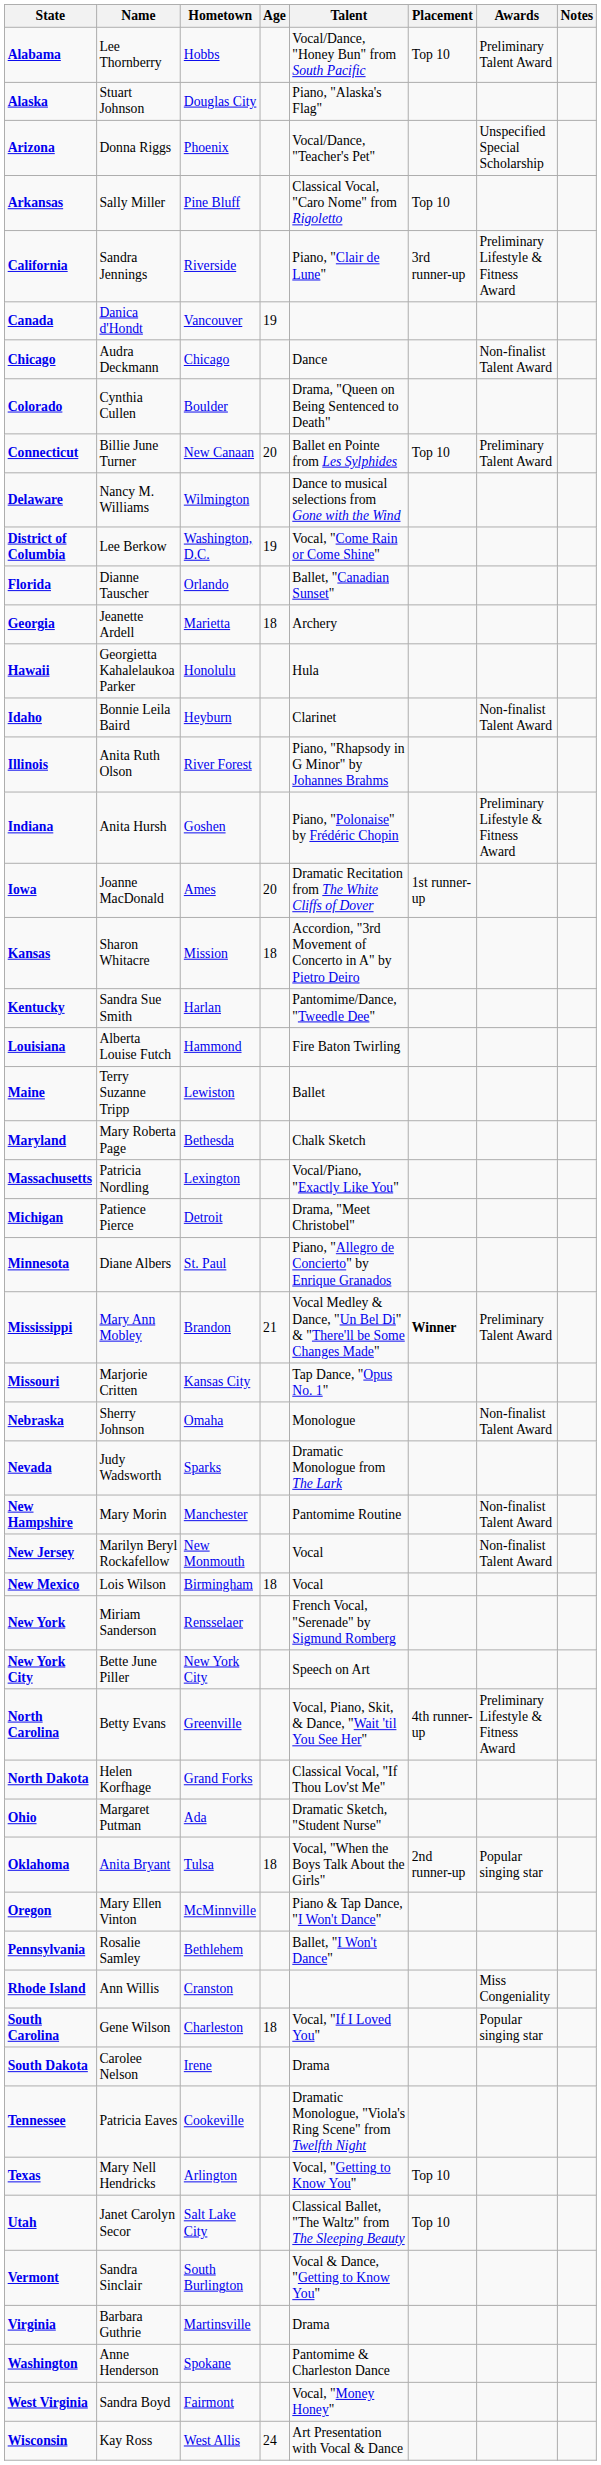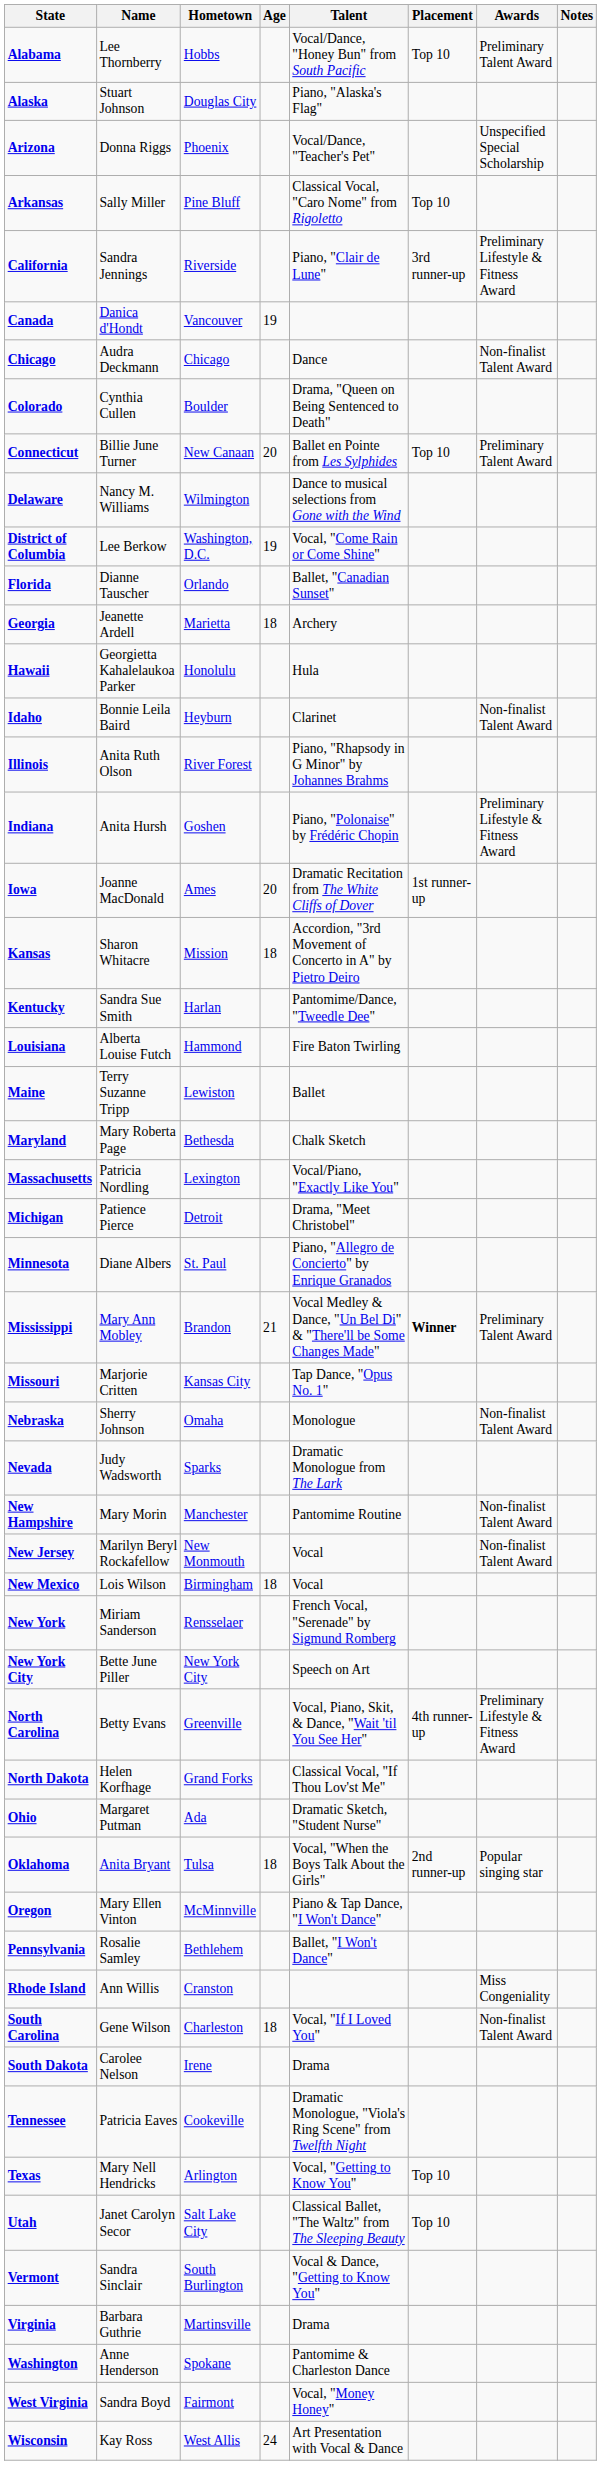South Carolina | Awards: Popular singing star -> Non-finalist Talent Award
